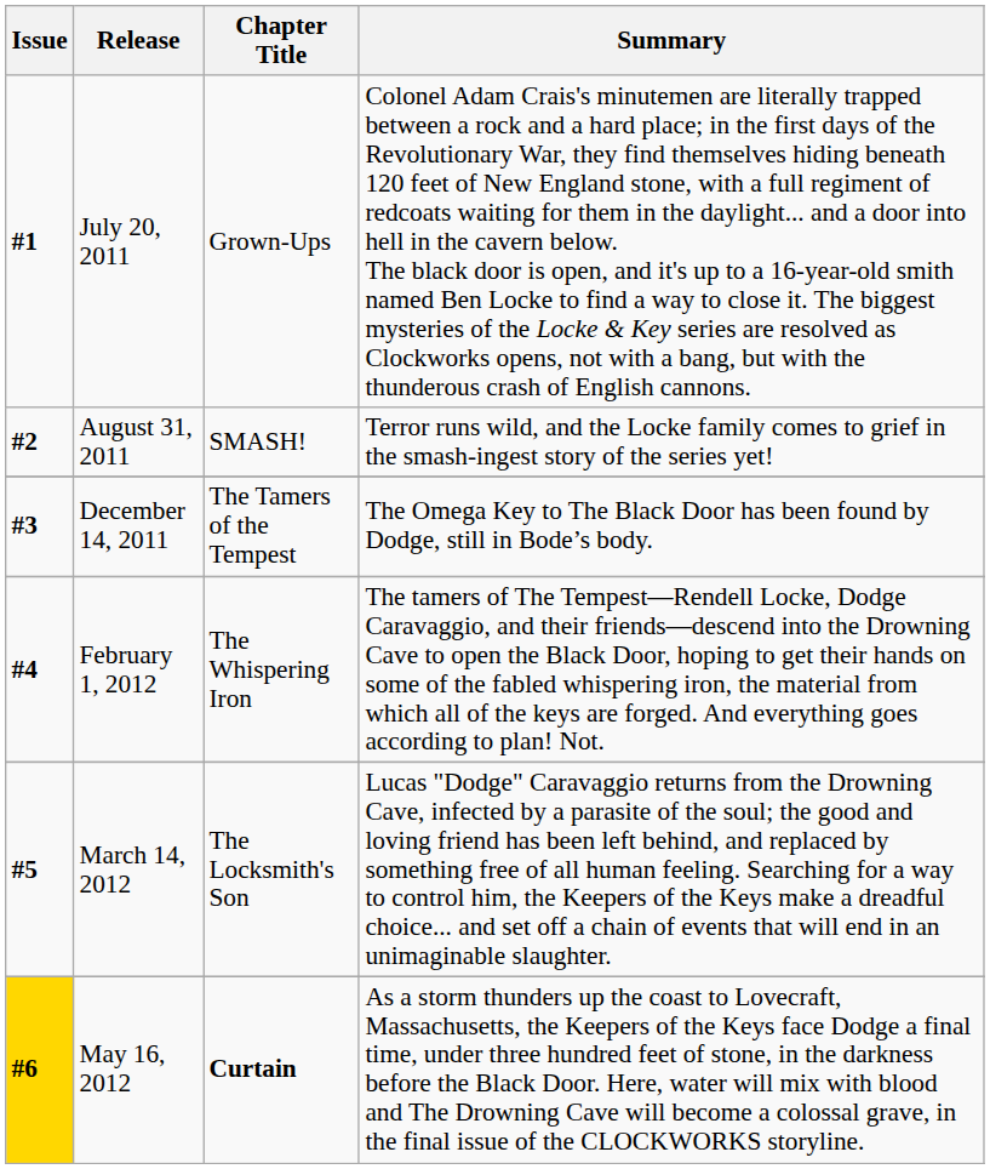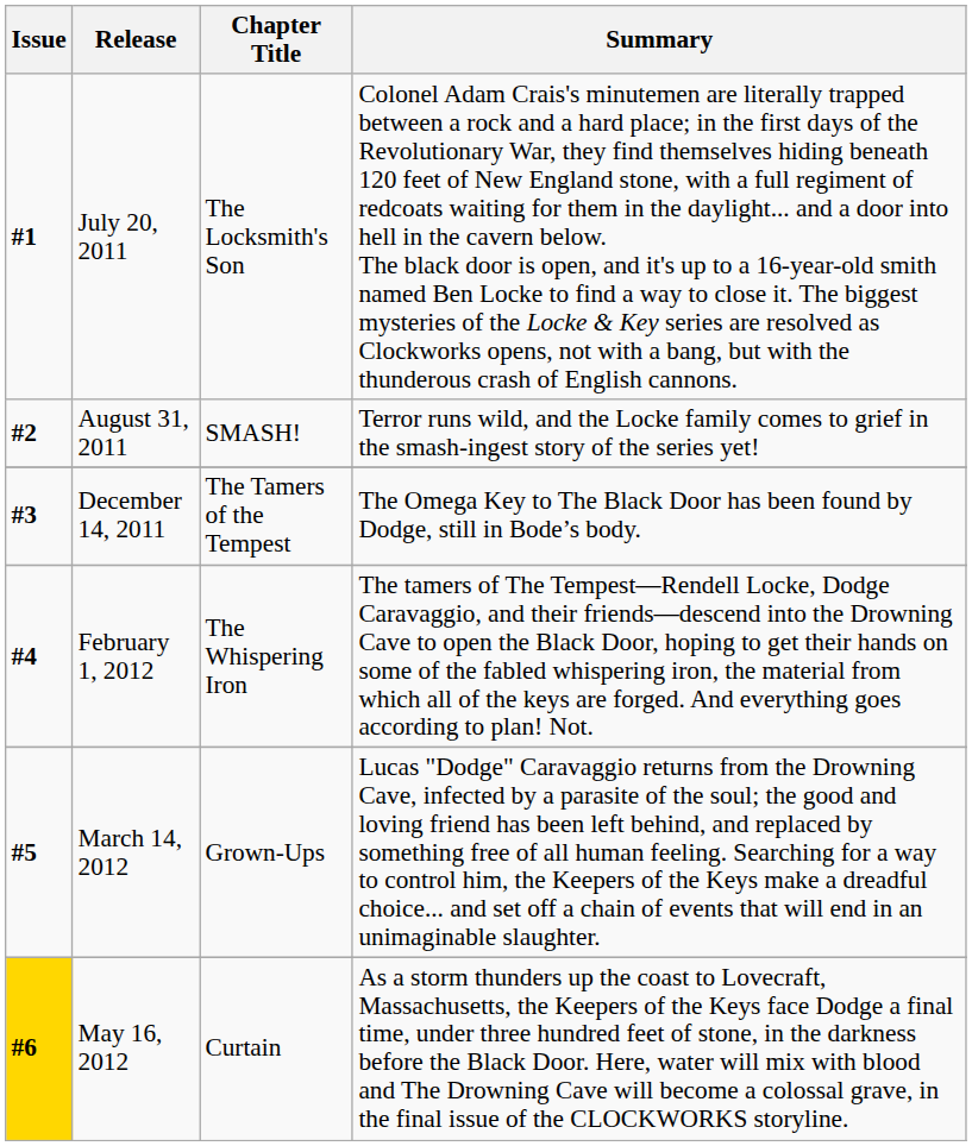July 20, 2011 | Chapter Title: Grown-Ups -> The Locksmith's Son
March 14, 2012 | Chapter Title: The Locksmith's Son -> Grown-Ups
May 16, 2012 | Chapter Title: bold -> normal
